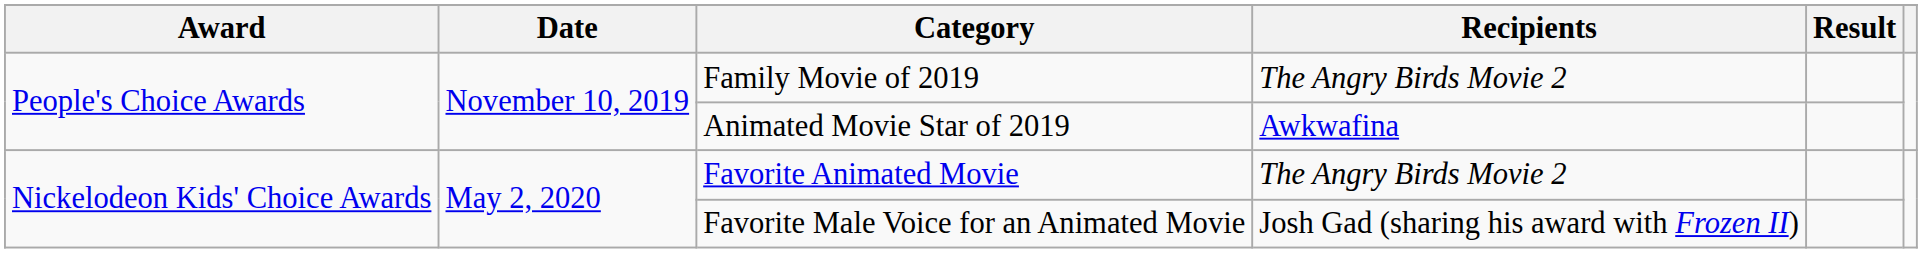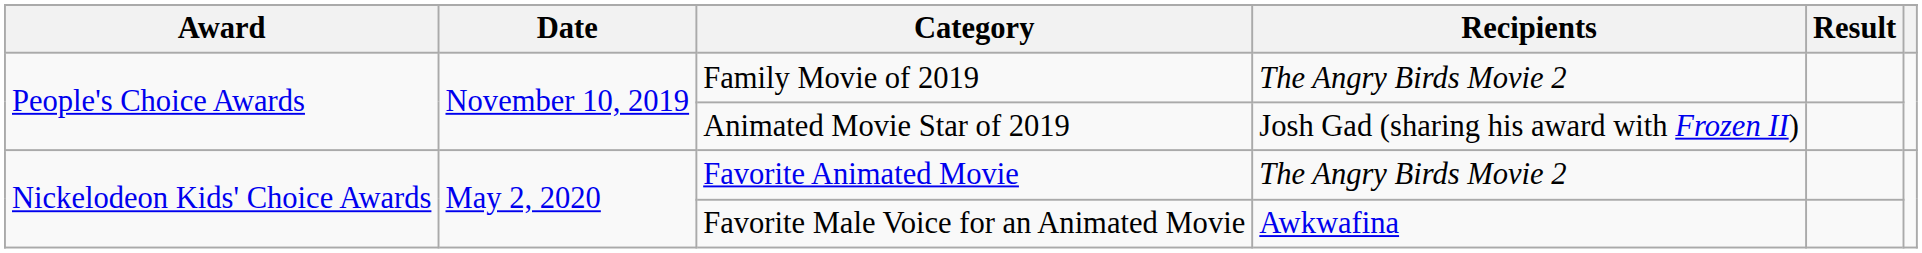Animated Movie Star of 2019 | Recipients: Awkwafina -> Josh Gad (sharing his award with Frozen II)
Favorite Male Voice for an Animated Movie | Recipients: Josh Gad (sharing his award with Frozen II) -> Awkwafina
